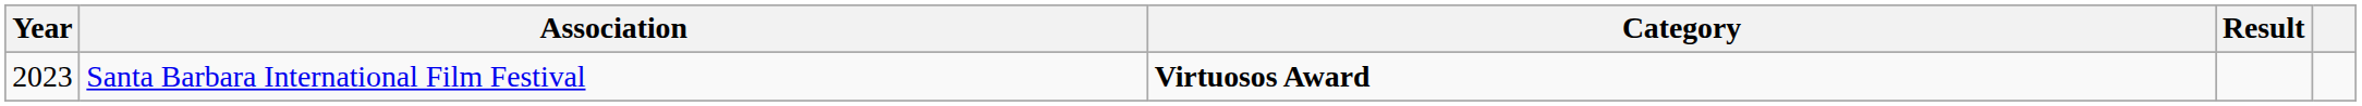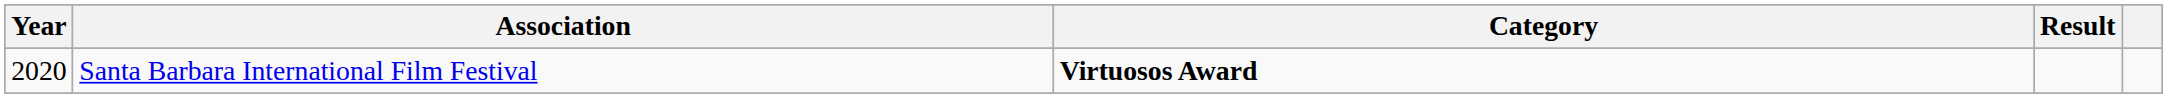Santa Barbara International Film Festival | Year: 2023 -> 2020
